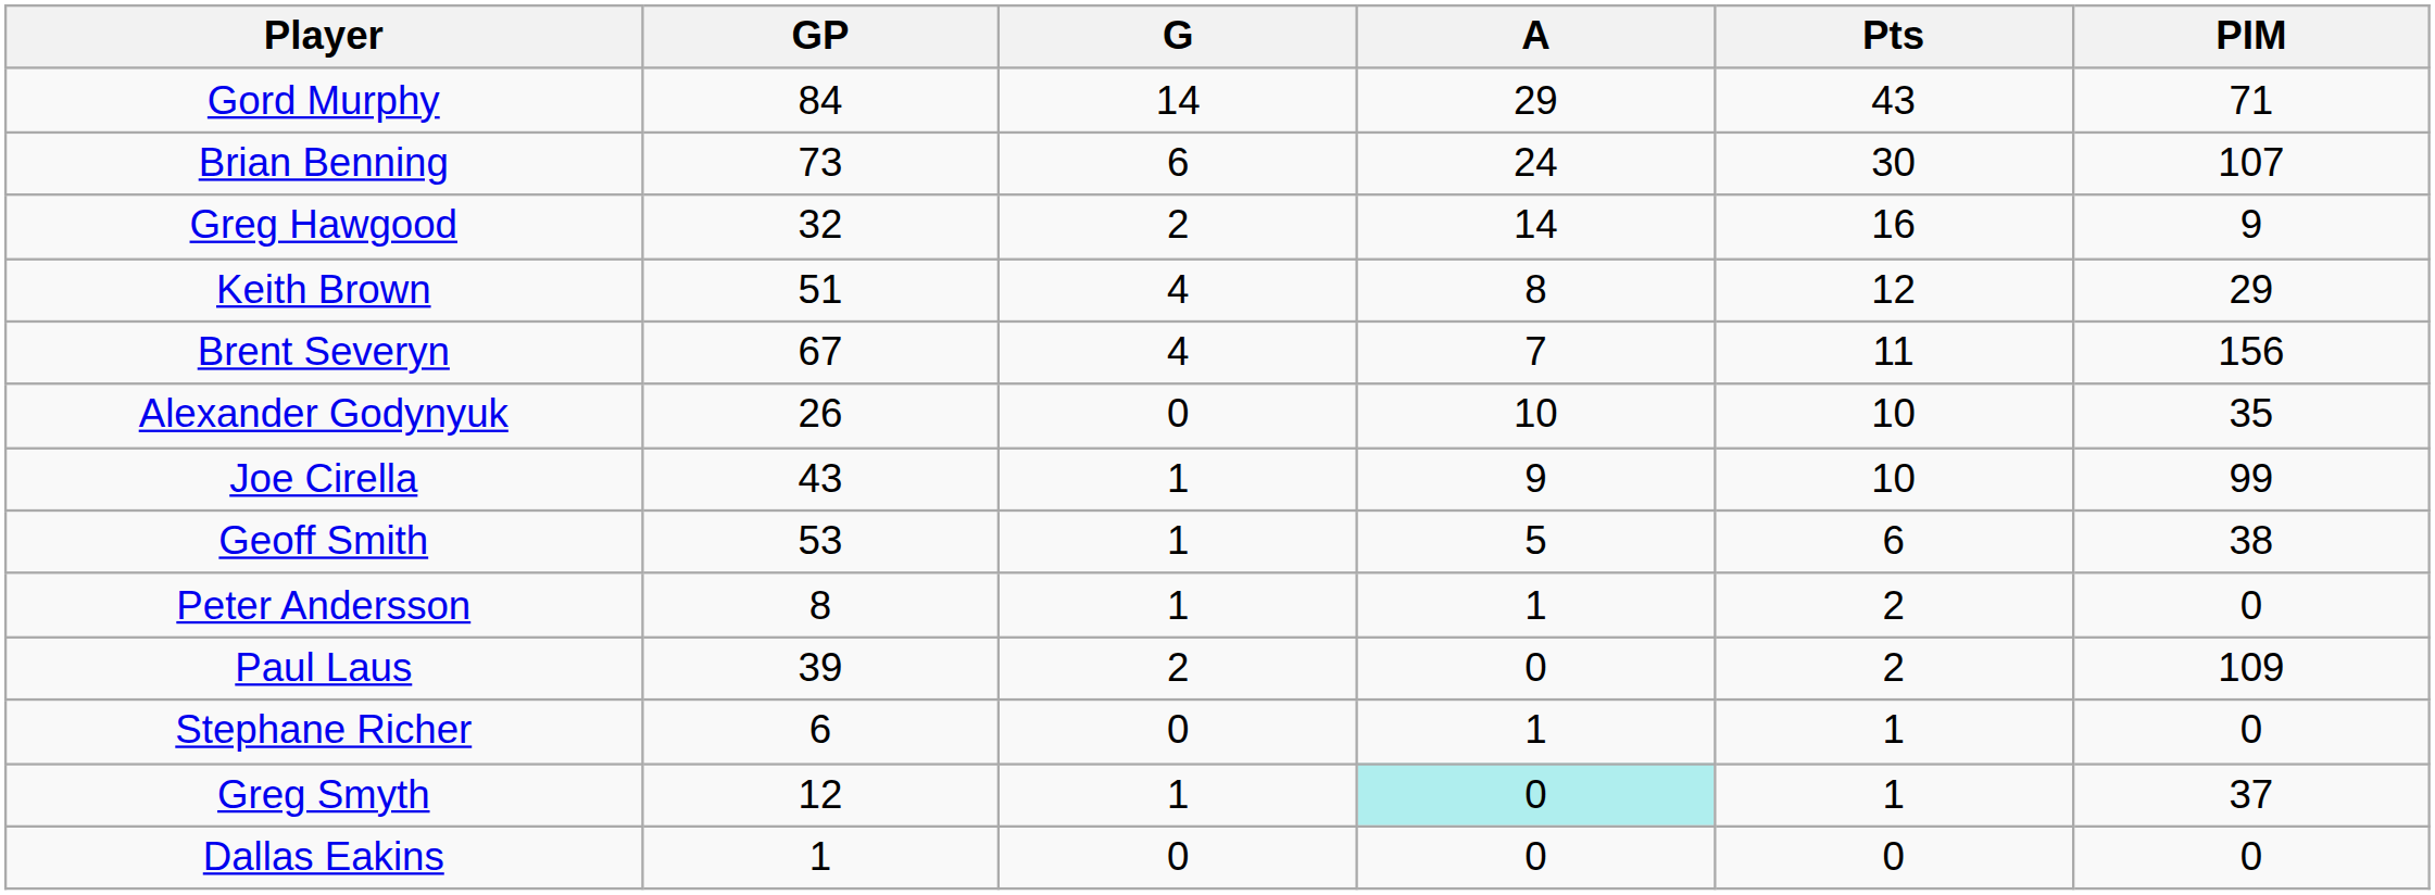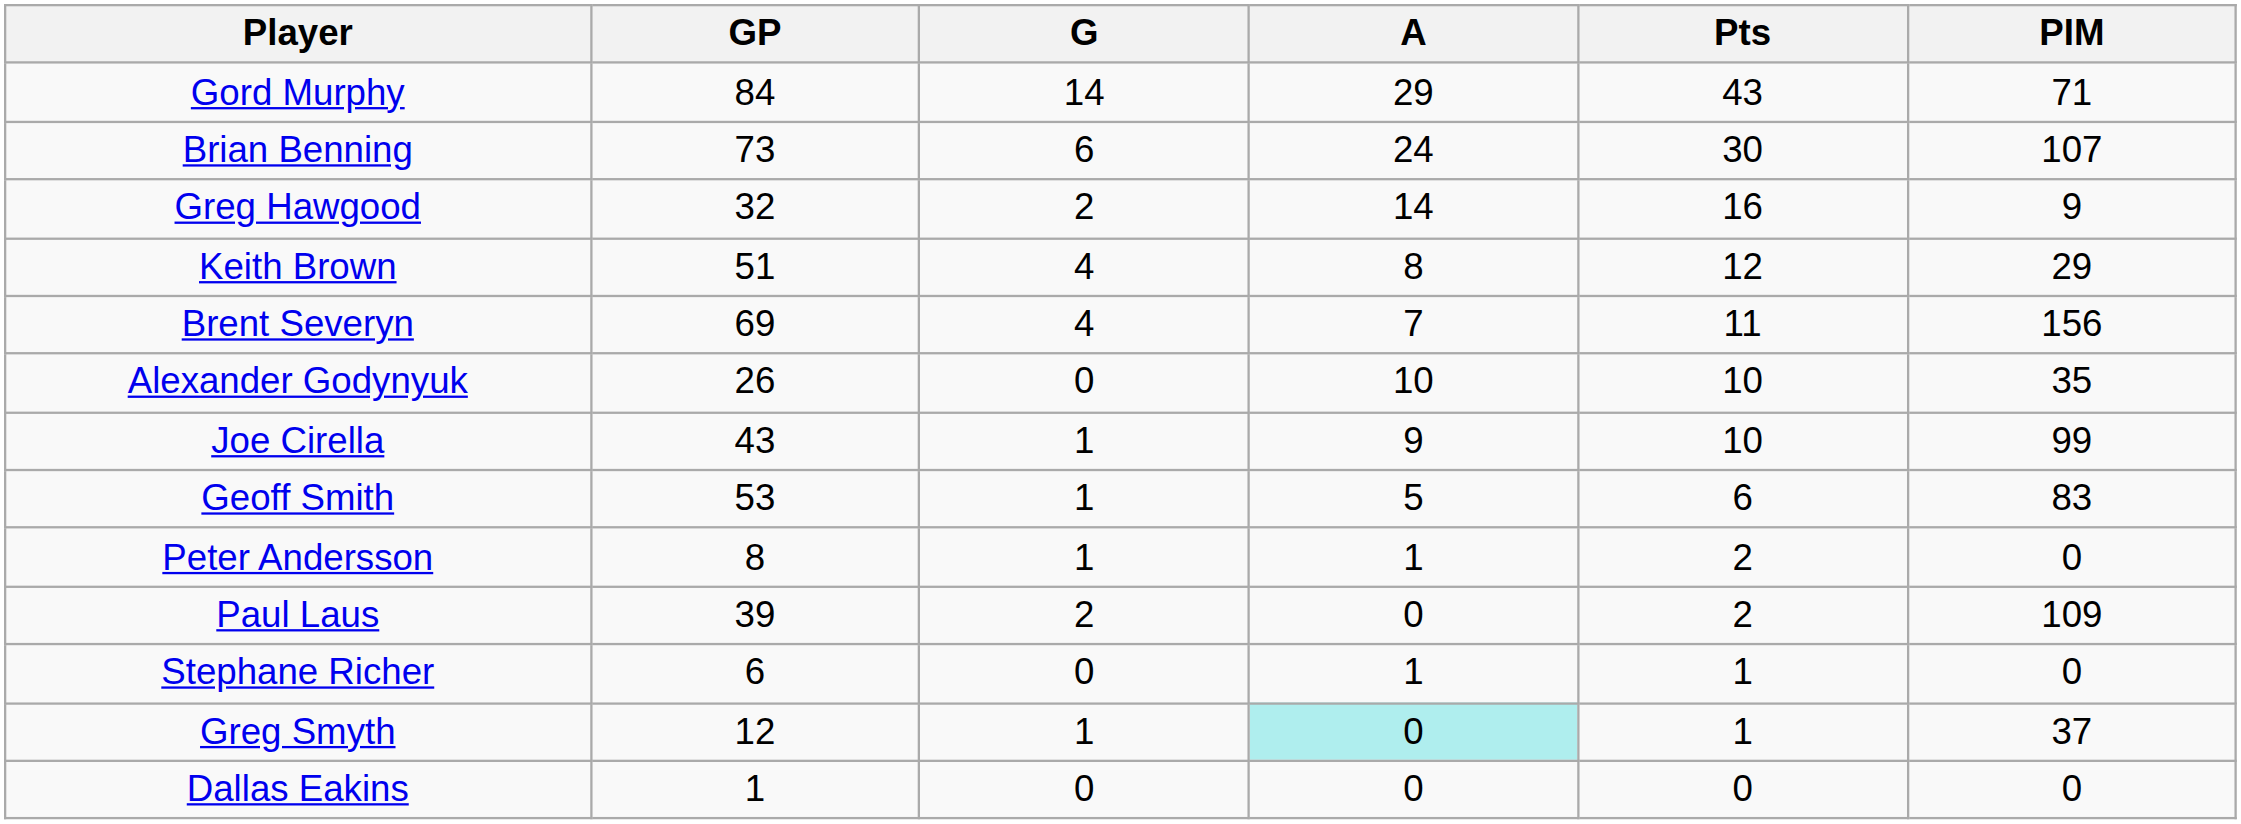Brent Severyn | GP: 67 -> 69
Geoff Smith | PIM: 38 -> 83
